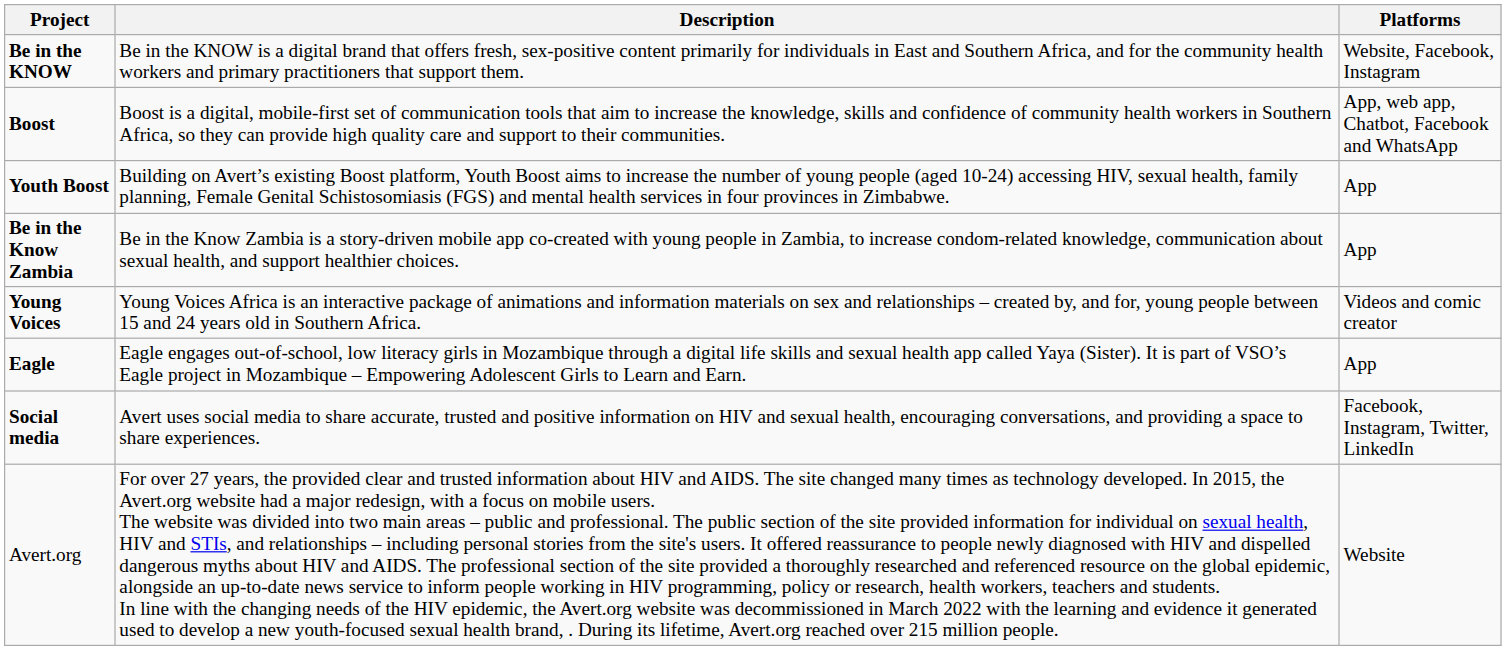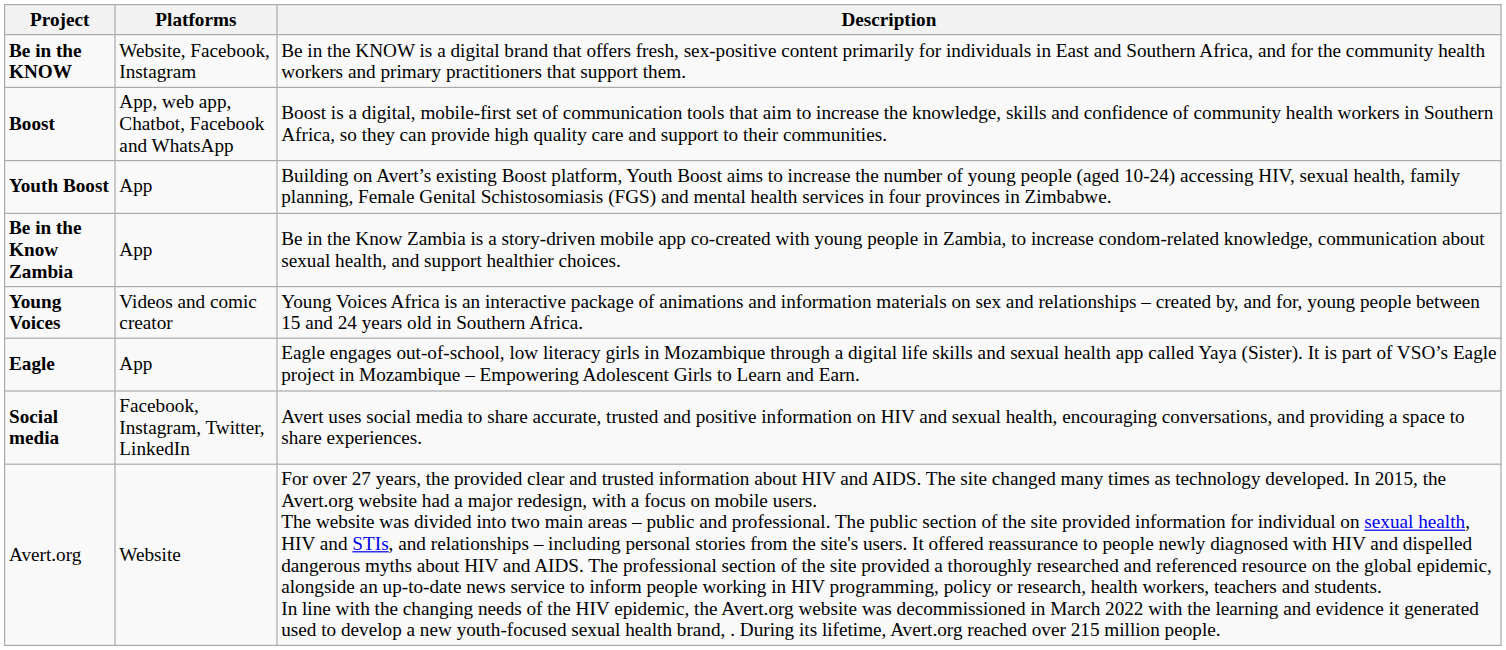columns swapped: Platforms <-> Description
